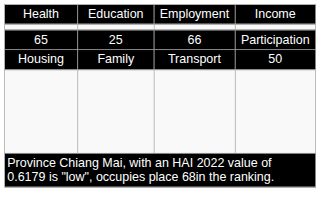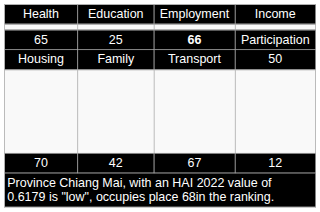65 | column 3: normal -> bold
+ row: 70 | 42 | 67 | 12
